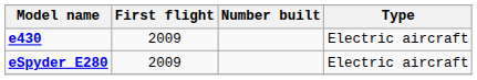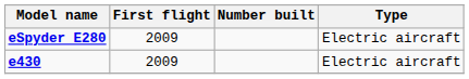rows swapped: eSpyder E280 <-> e430
